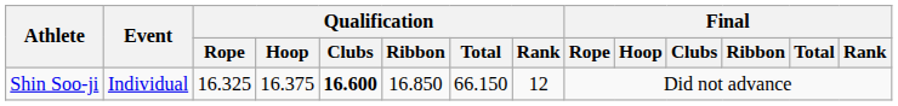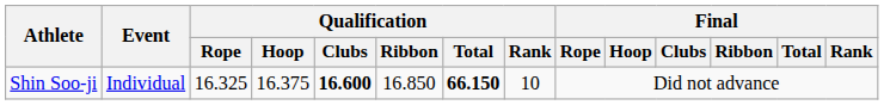Shin Soo-ji | Qualification / Total: normal -> bold
Shin Soo-ji | Qualification / Rank: 12 -> 10
